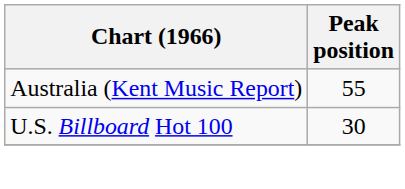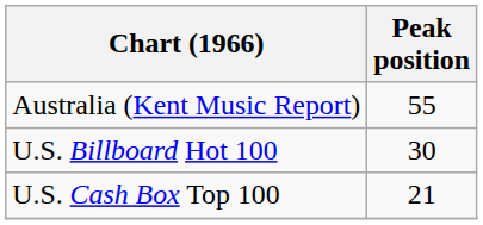+ row: U.S. Cash Box Top 100 | 21
